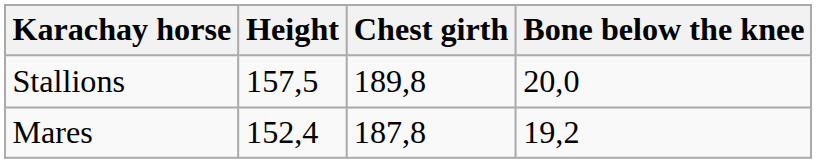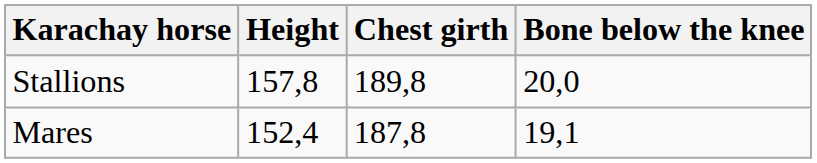Stallions | Height: 157,5 -> 157,8
Mares | Bone below the knee: 19,2 -> 19,1
